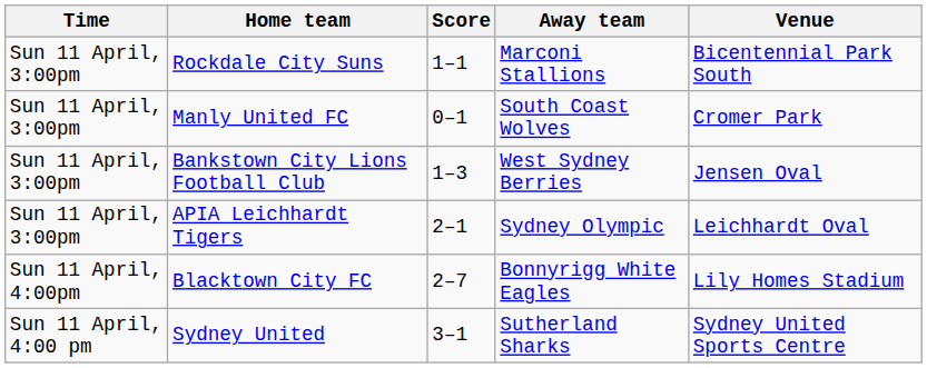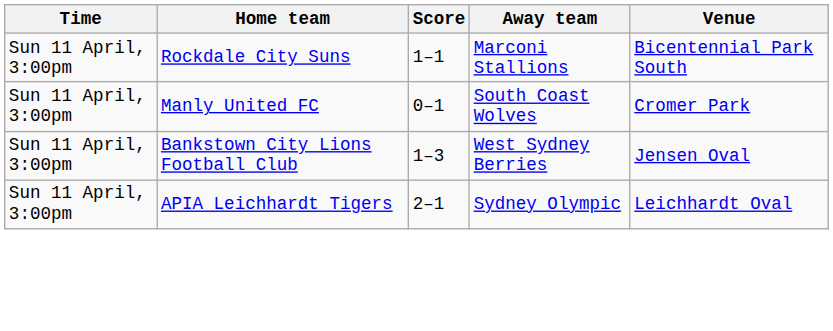- row: Sun 11 April, 4:00pm | Blacktown City FC | 2–7 | Bonnyrigg White Eagles | Lily Homes Stadium
- row: Sun 11 April, 4:00 pm | Sydney United | 3–1 | Sutherland Sharks | Sydney United Sports Centre
